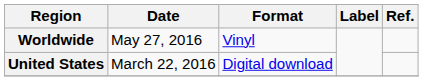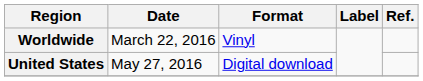Worldwide | Date: May 27, 2016 -> March 22, 2016
United States | Date: March 22, 2016 -> May 27, 2016
